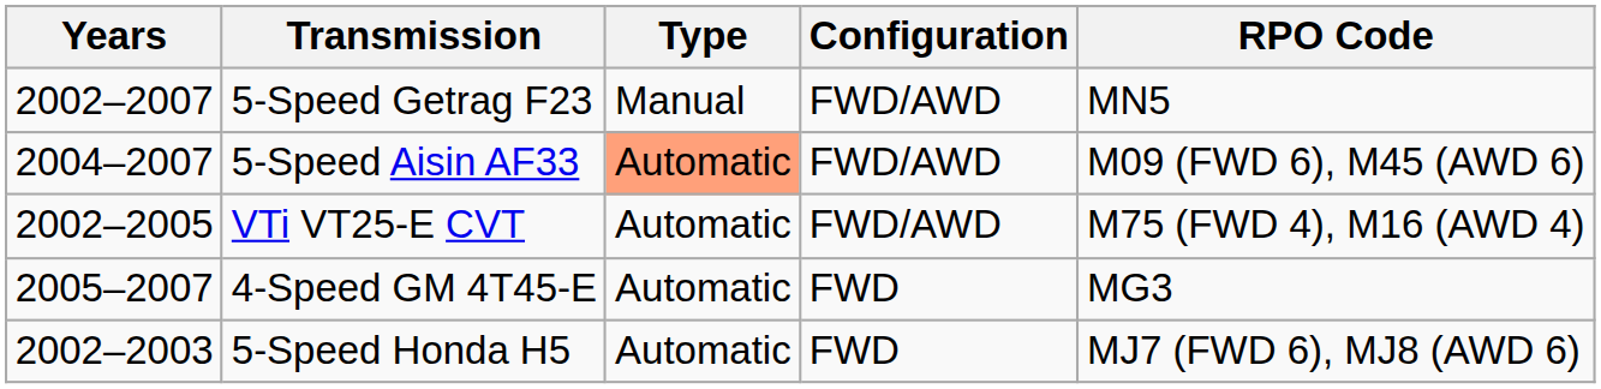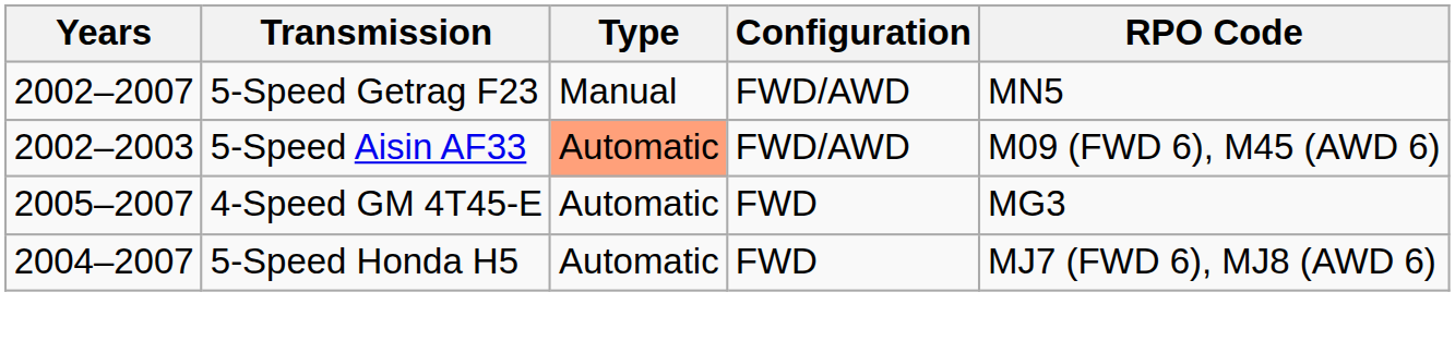5-Speed Aisin AF33 | Years: 2004–2007 -> 2002–2003
- row: 2002–2005 | VTi VT25-E CVT | Automatic | FWD/AWD | M75 (FWD 4), M16 (AWD 4)
5-Speed Honda H5 | Years: 2002–2003 -> 2004–2007
